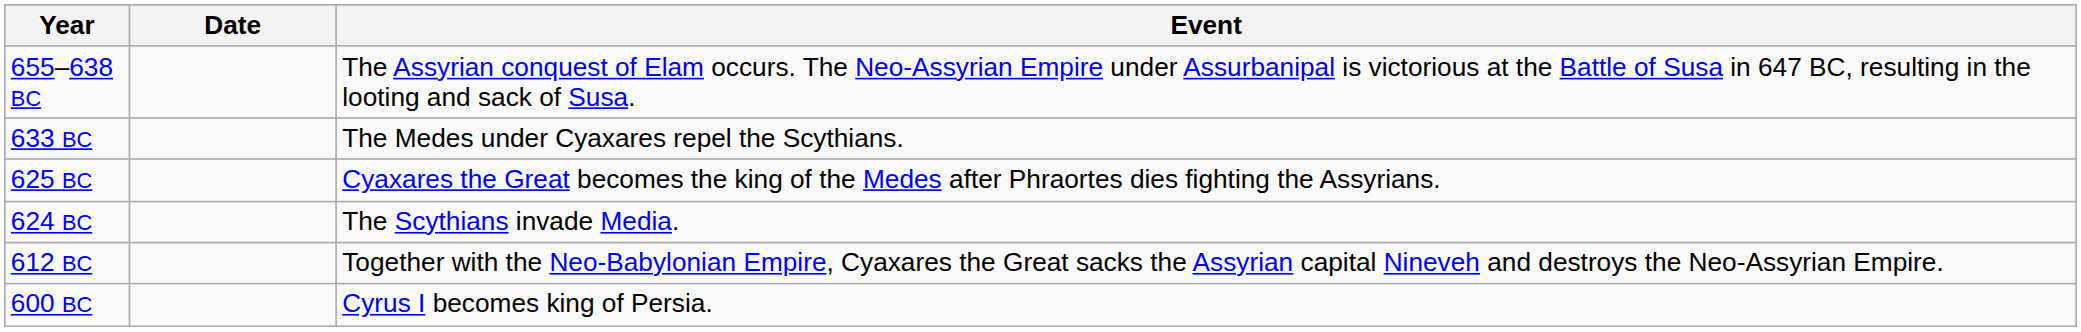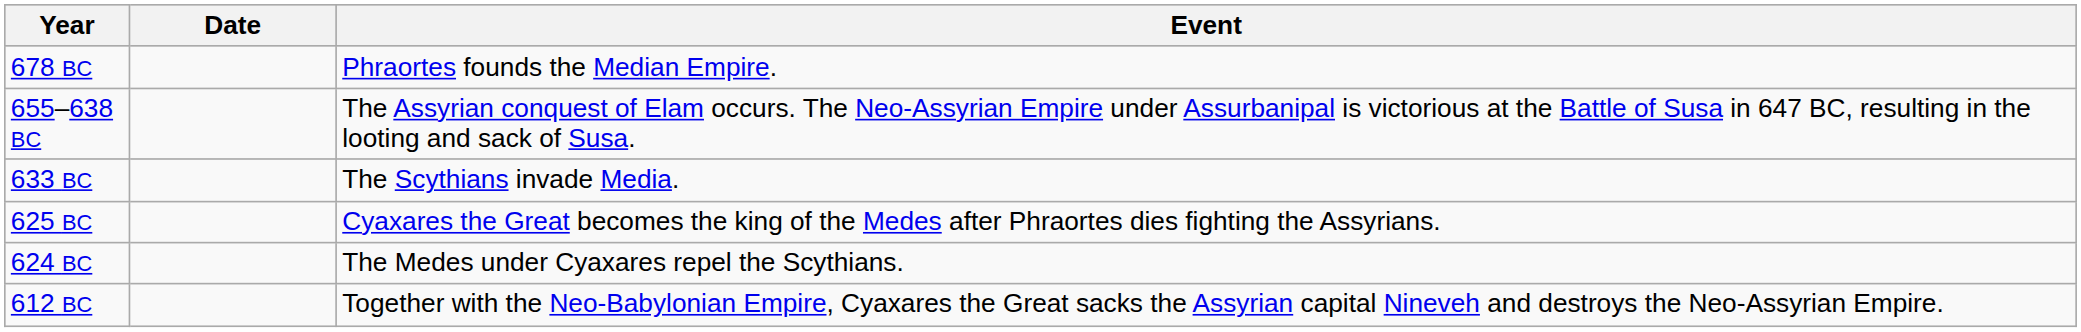+ row: 678 BC | Phraortes founds the Median Empire.
633 BC | Event: The Medes under Cyaxares repel the Scythians. -> The Scythians invade Media.
624 BC | Event: The Scythians invade Media. -> The Medes under Cyaxares repel the Scythians.
- row: 600 BC | Cyrus I becomes king of Persia.
